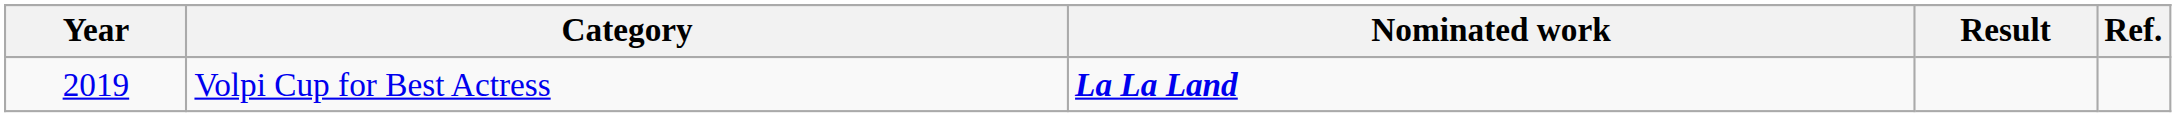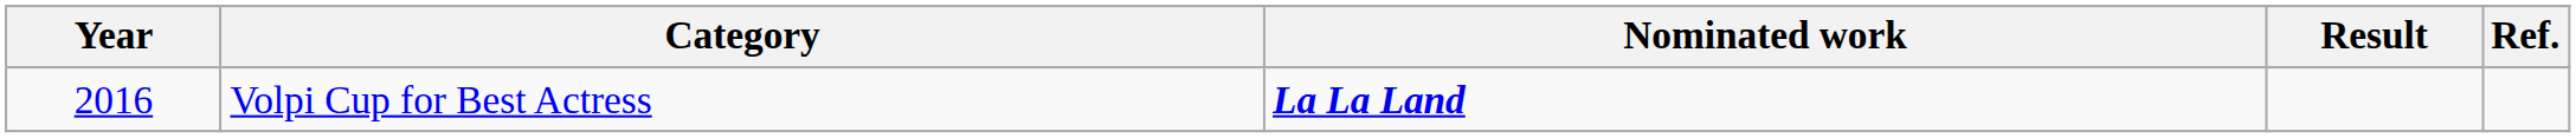Volpi Cup for Best Actress | Year: 2019 -> 2016
